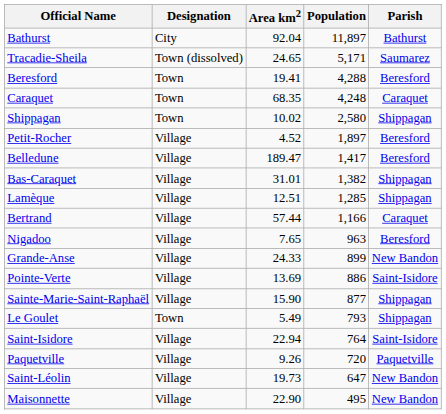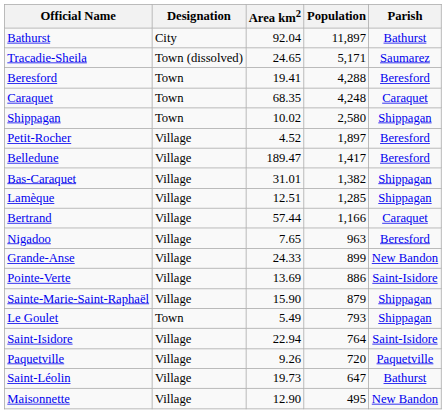Sainte-Marie-Saint-Raphaël | Population: 877 -> 879
Saint-Léolin | Parish: New Bandon -> Bathurst
Maisonnette | Area km2: 22.90 -> 12.90
